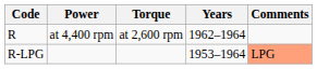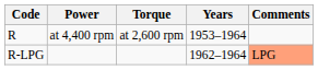R | Years: 1962–1964 -> 1953–1964
R-LPG | Years: 1953–1964 -> 1962–1964
